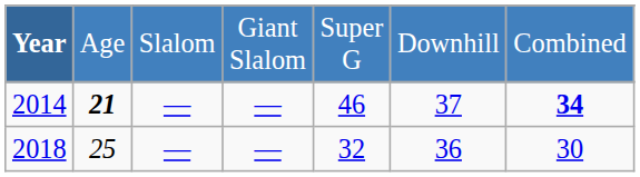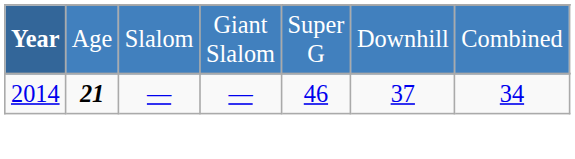2014 | column 7: bold -> normal
- row: 2018 | 25 | — | — | 32 | 36 | 30
